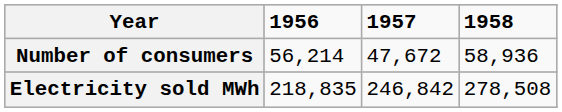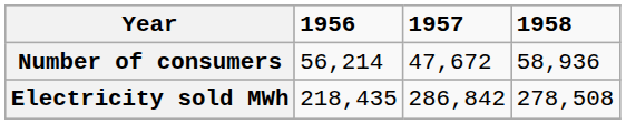Electricity sold MWh | 1956: 218,835 -> 218,435
Electricity sold MWh | 1957: 246,842 -> 286,842
